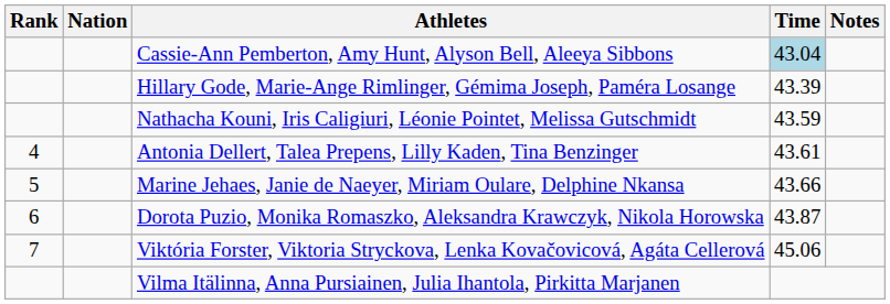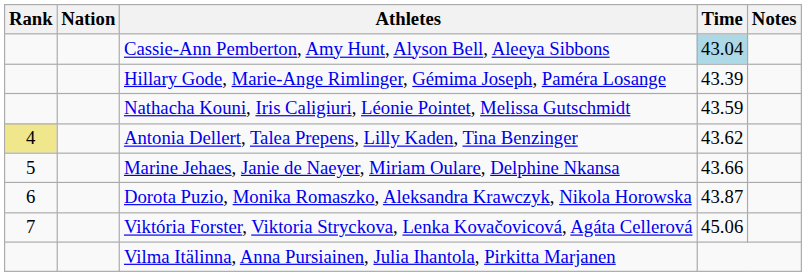Antonia Dellert, Talea Prepens, Lilly Kaden, Tina Benzinger | Rank: no background -> khaki background
Antonia Dellert, Talea Prepens, Lilly Kaden, Tina Benzinger | Time: 43.61 -> 43.62
